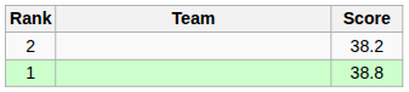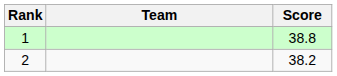rows swapped: 1 <-> 2
